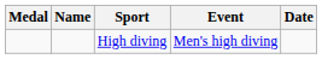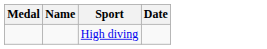- column: Event | Men's high diving
